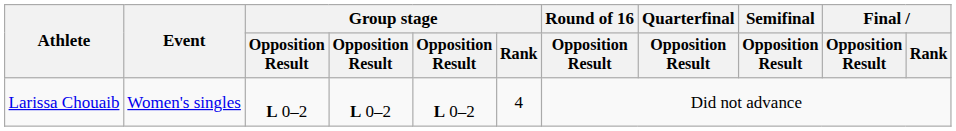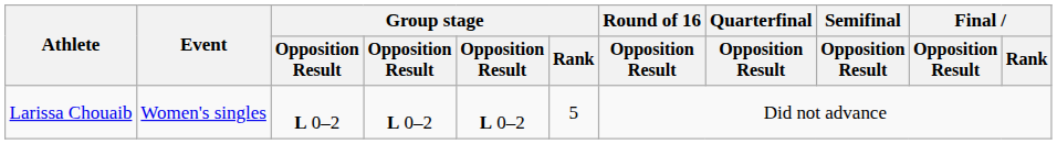Larissa Chouaib | Group stage / Rank: 4 -> 5
